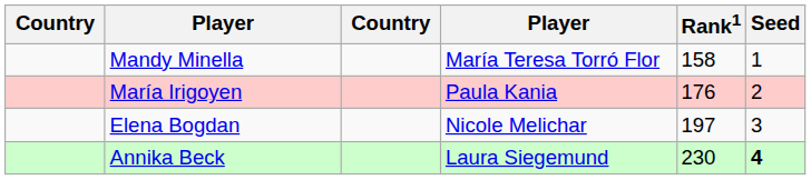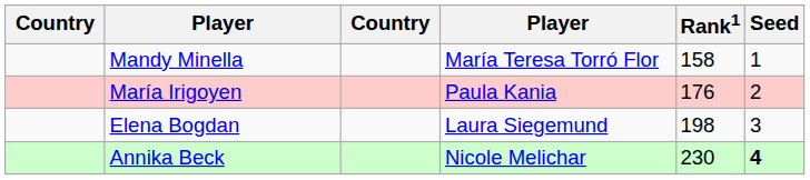Elena Bogdan | column 4: Nicole Melichar -> Laura Siegemund
Elena Bogdan | Rank1: 197 -> 198
Annika Beck | column 4: Laura Siegemund -> Nicole Melichar
